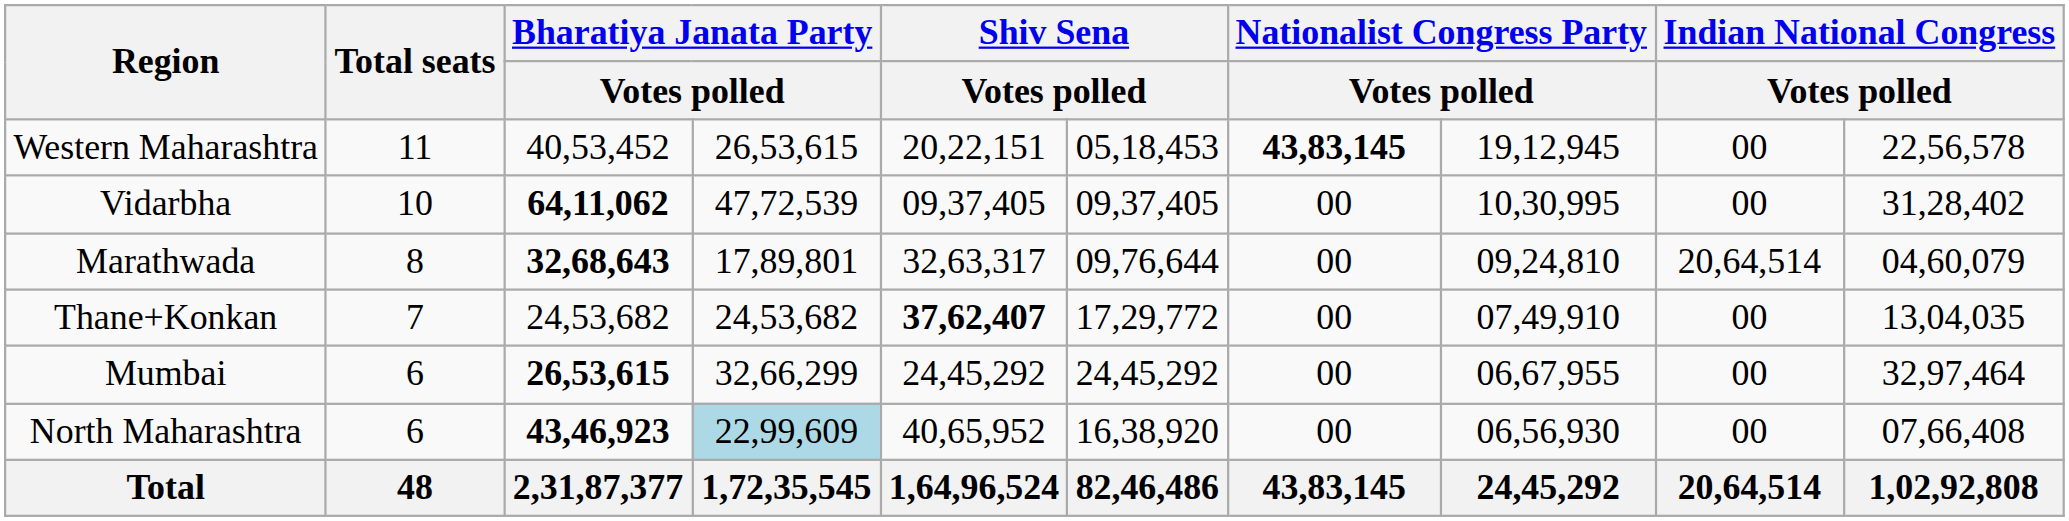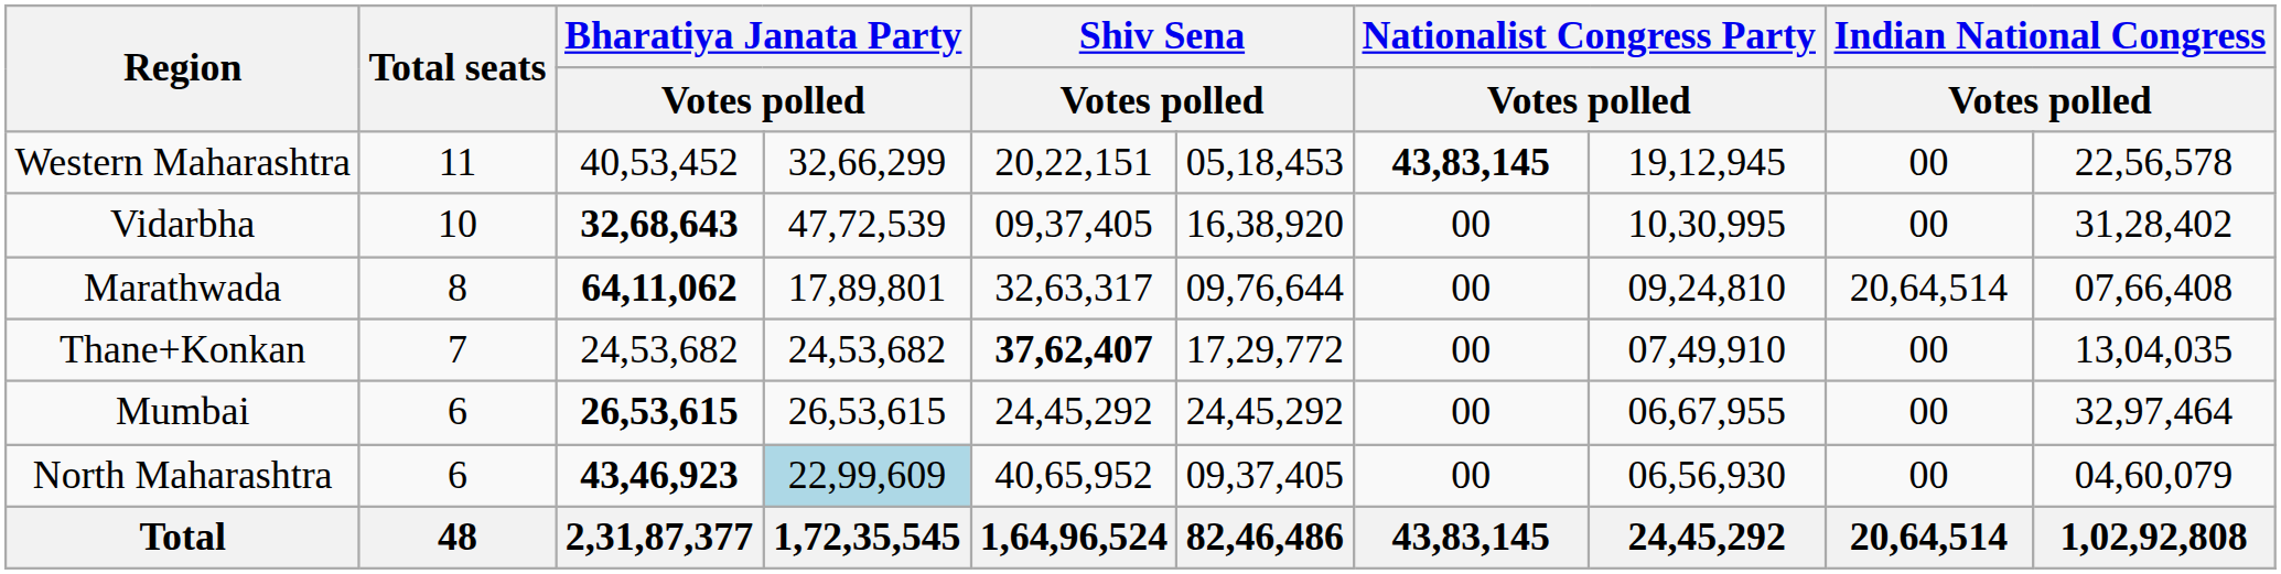Western Maharashtra | column 4: 26,53,615 -> 32,66,299
Vidarbha | column 3: 64,11,062 -> 32,68,643
Vidarbha | column 6: 09,37,405 -> 16,38,920
Marathwada | column 3: 32,68,643 -> 64,11,062
Marathwada | column 10: 04,60,079 -> 07,66,408
Mumbai | column 4: 32,66,299 -> 26,53,615
North Maharashtra | column 6: 16,38,920 -> 09,37,405
North Maharashtra | column 10: 07,66,408 -> 04,60,079
